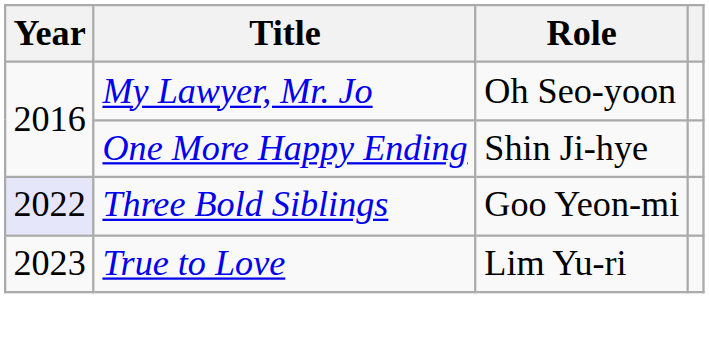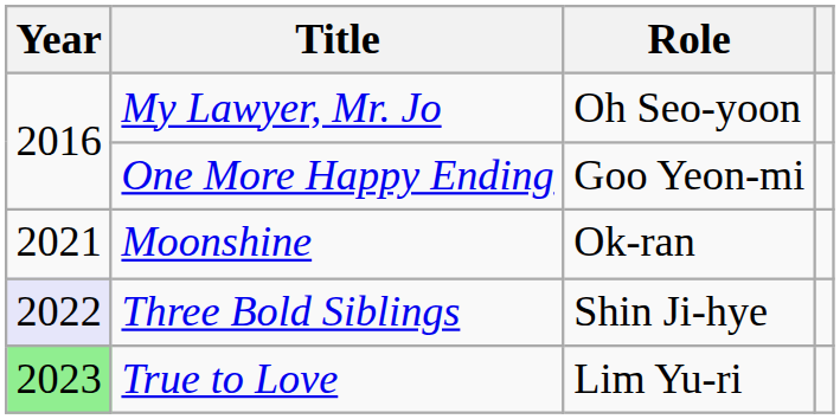One More Happy Ending | Role: Shin Ji-hye -> Goo Yeon-mi
+ row: 2021 | Moonshine | Ok-ran
Three Bold Siblings | Role: Goo Yeon-mi -> Shin Ji-hye
True to Love | Year: no background -> lightgreen background
